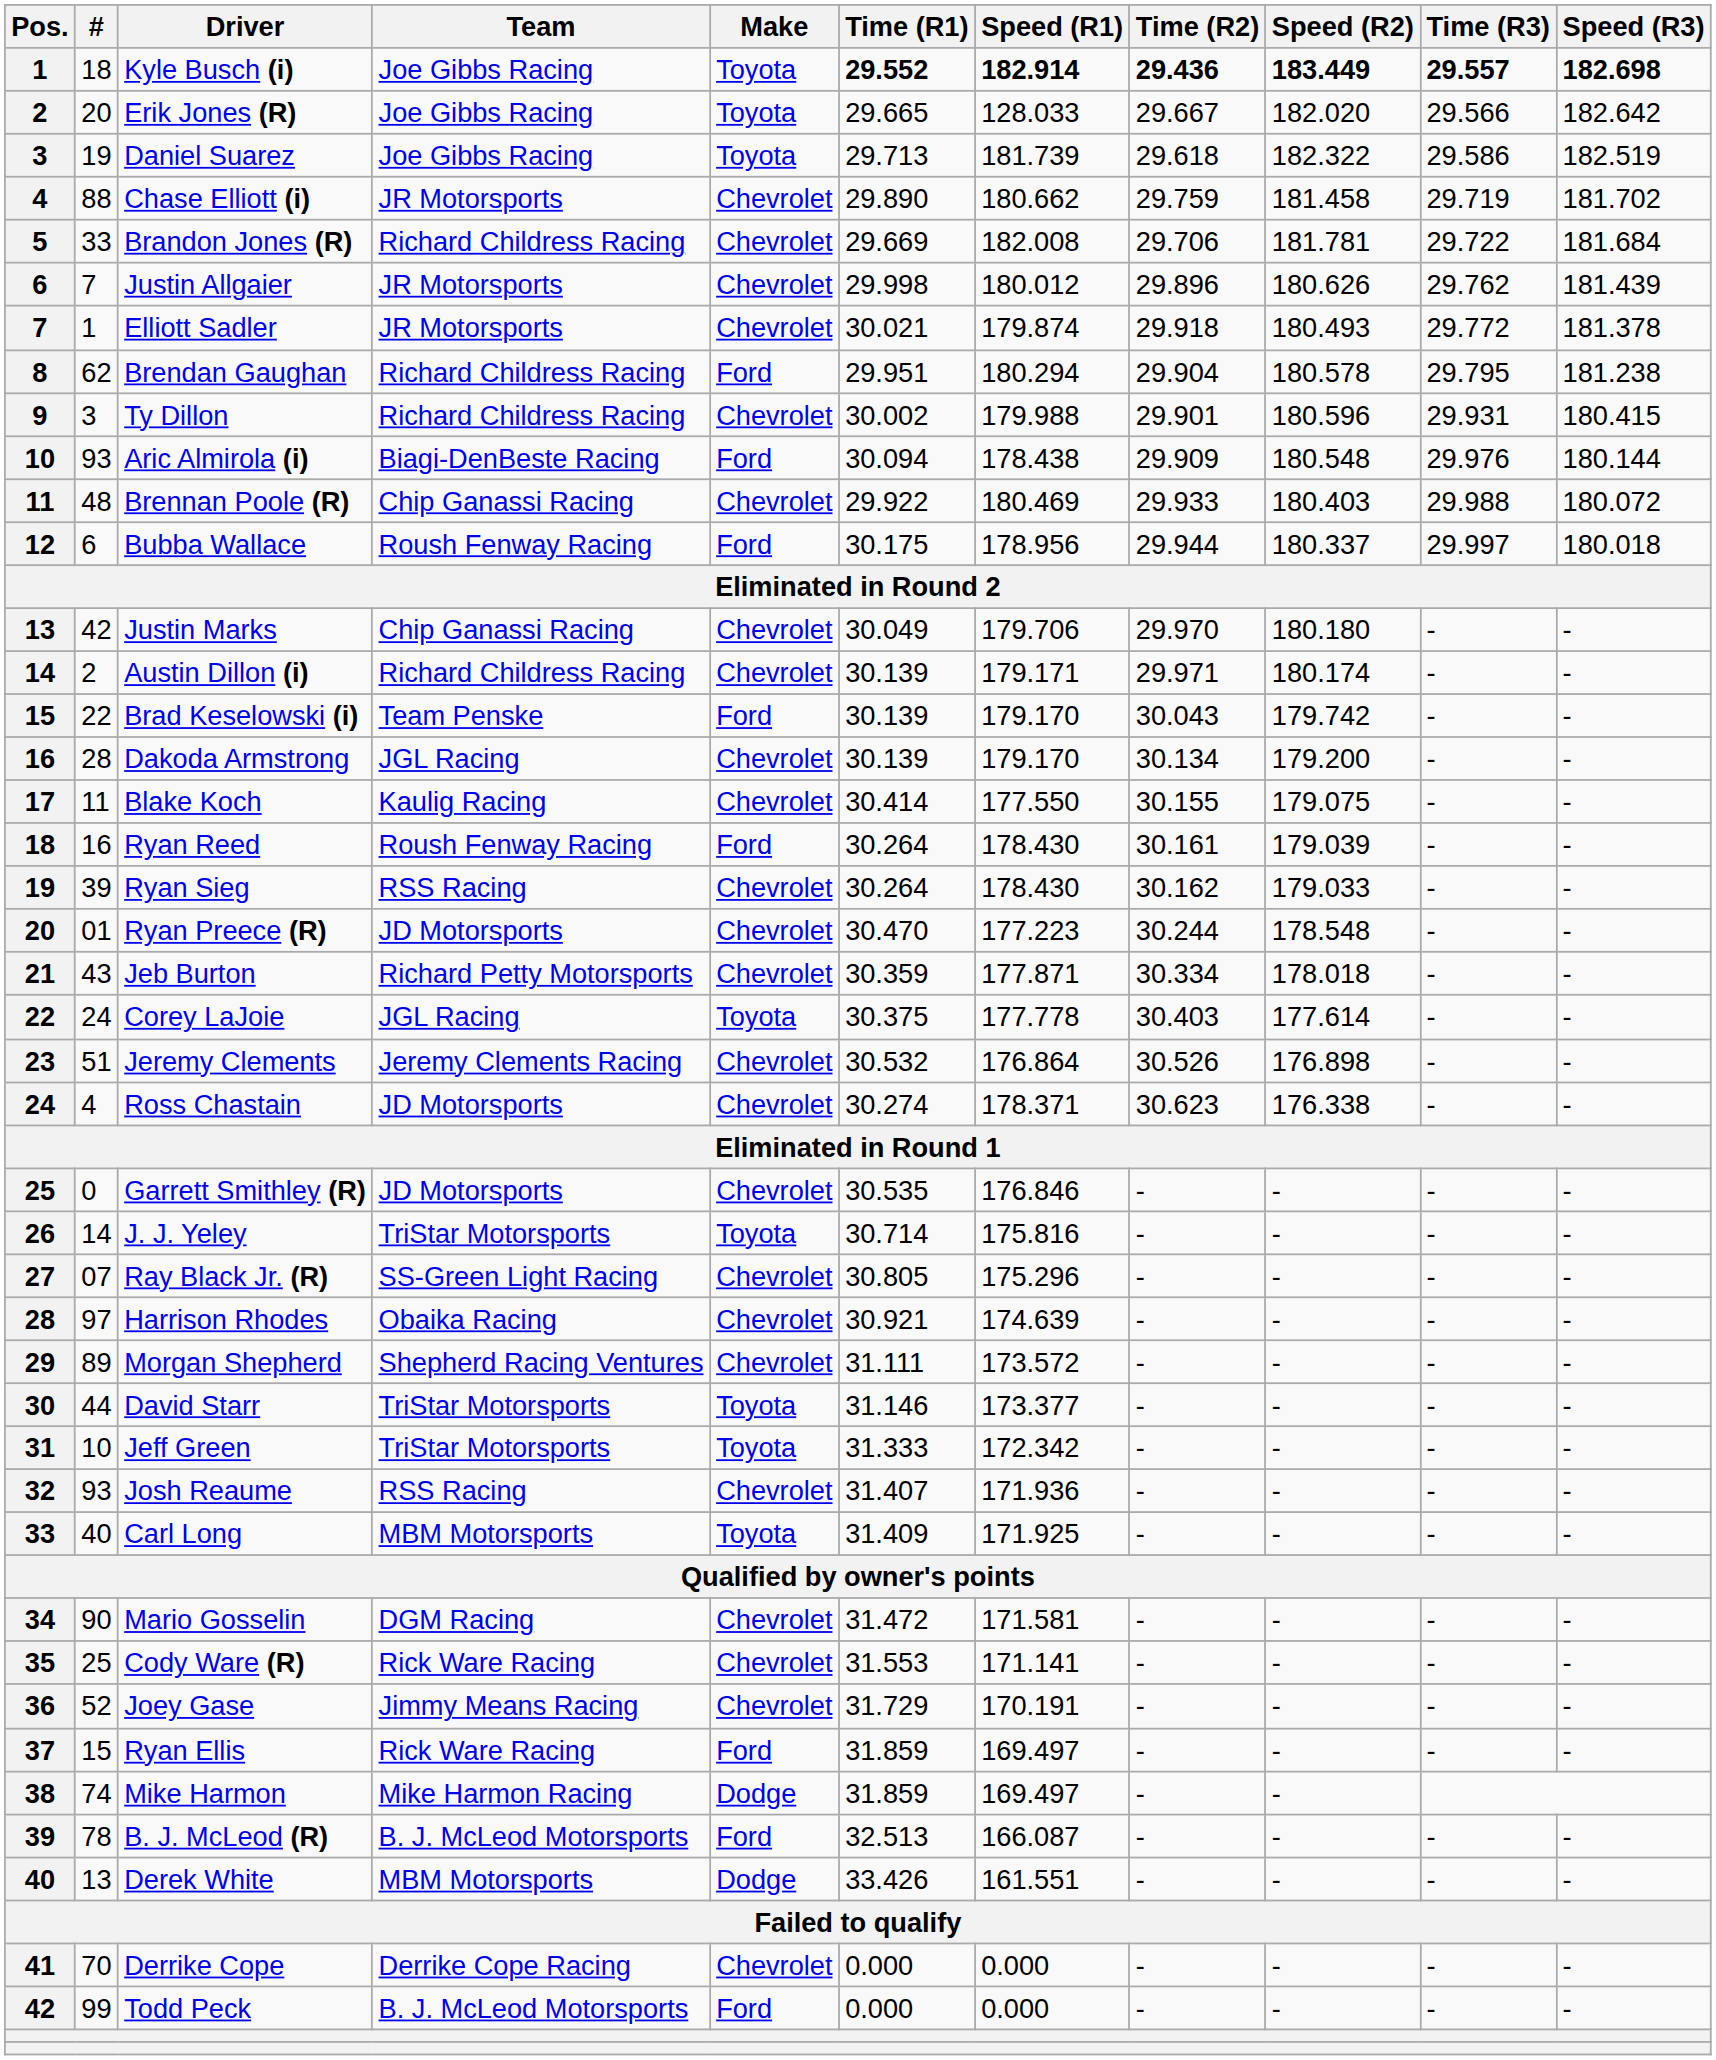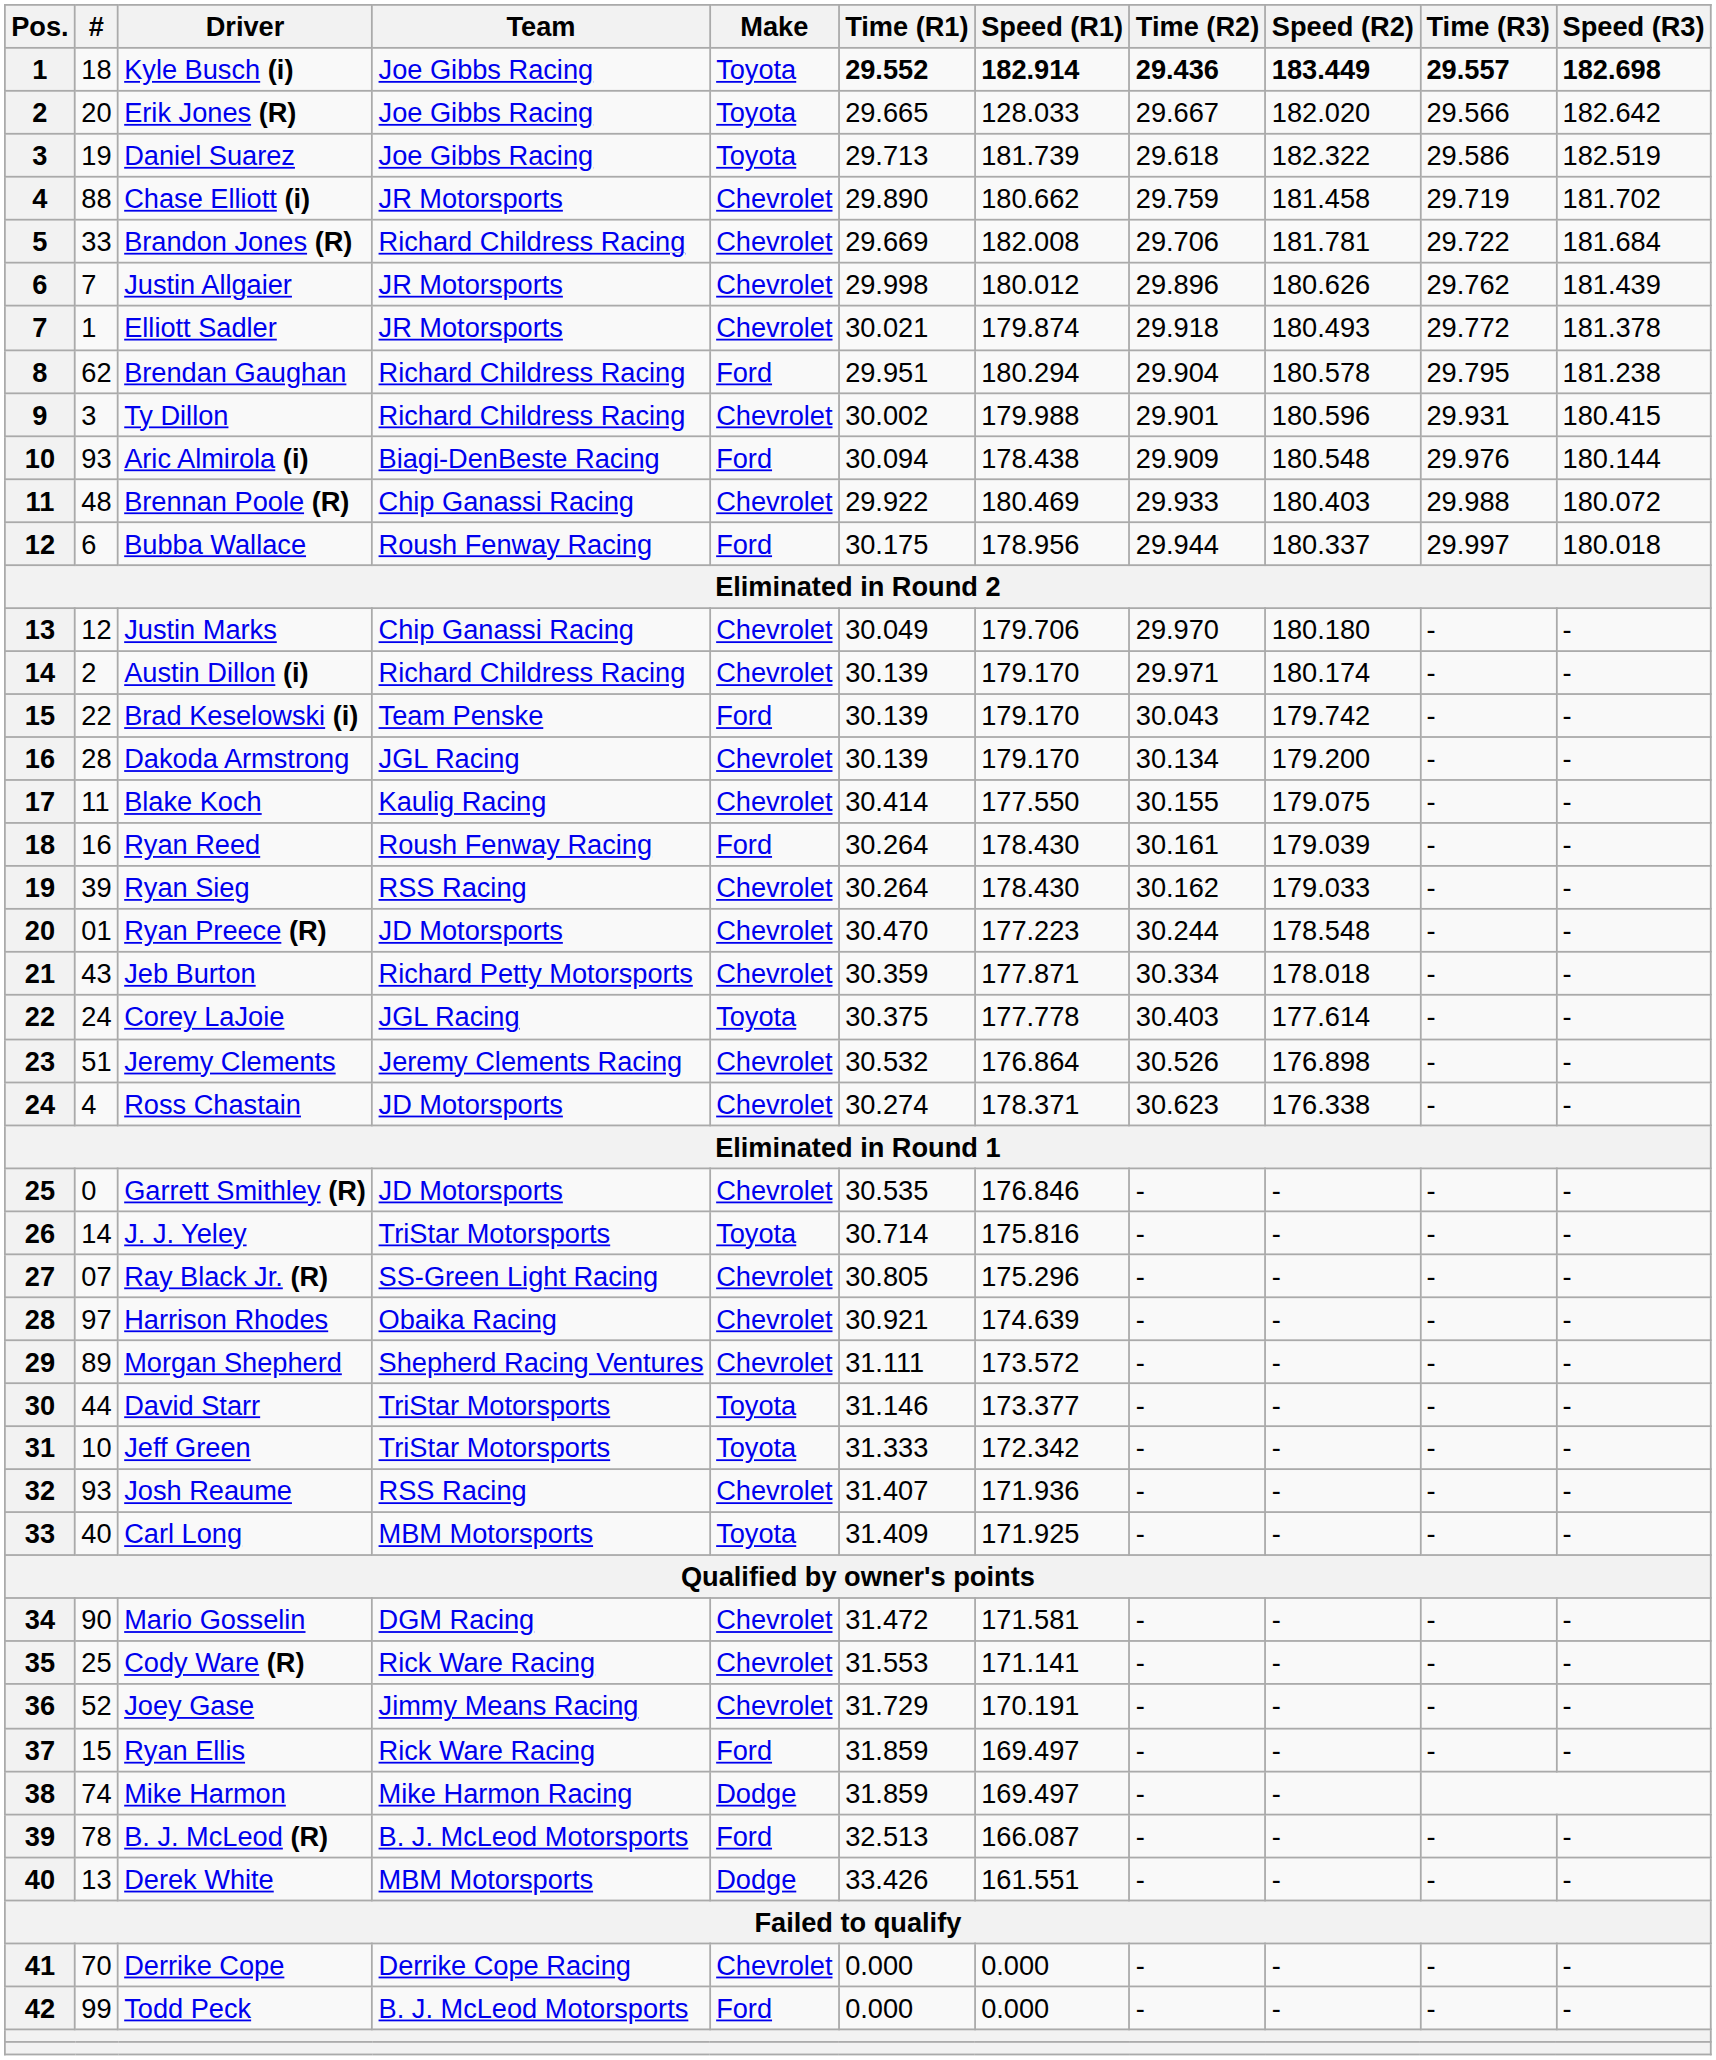Justin Marks | #: 42 -> 12
Austin Dillon (i) | Speed (R1): 179.171 -> 179.170
